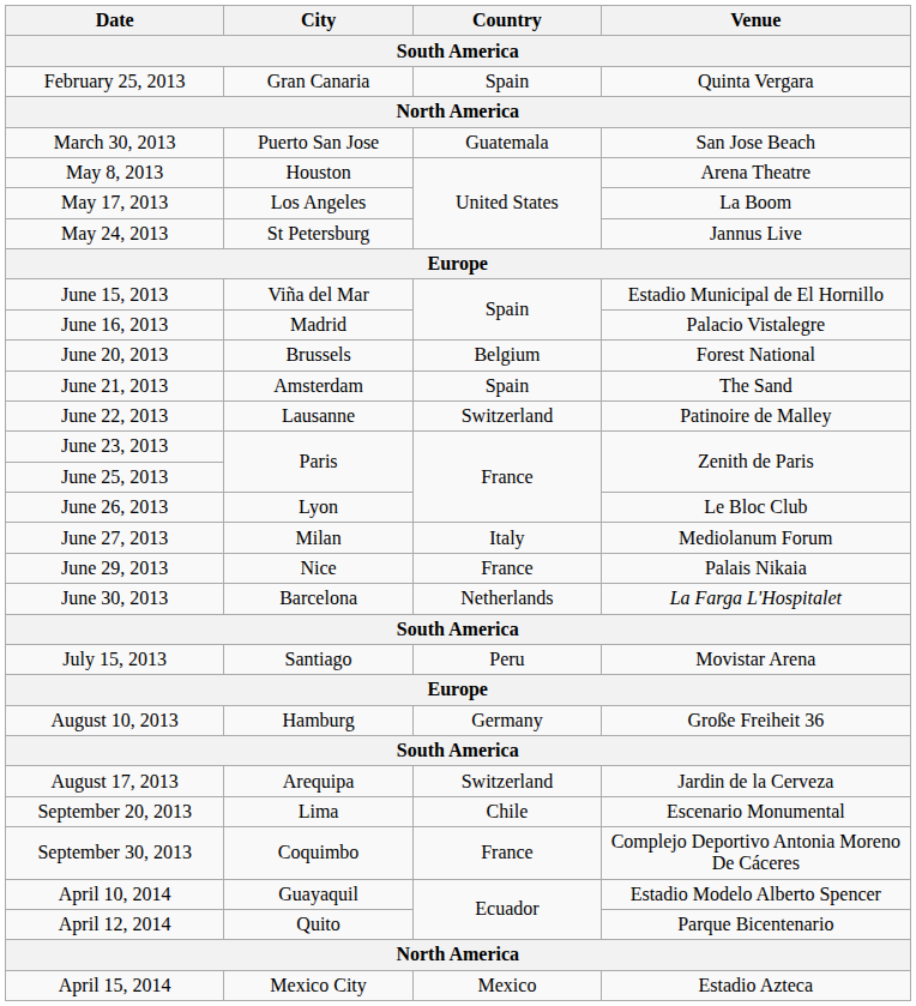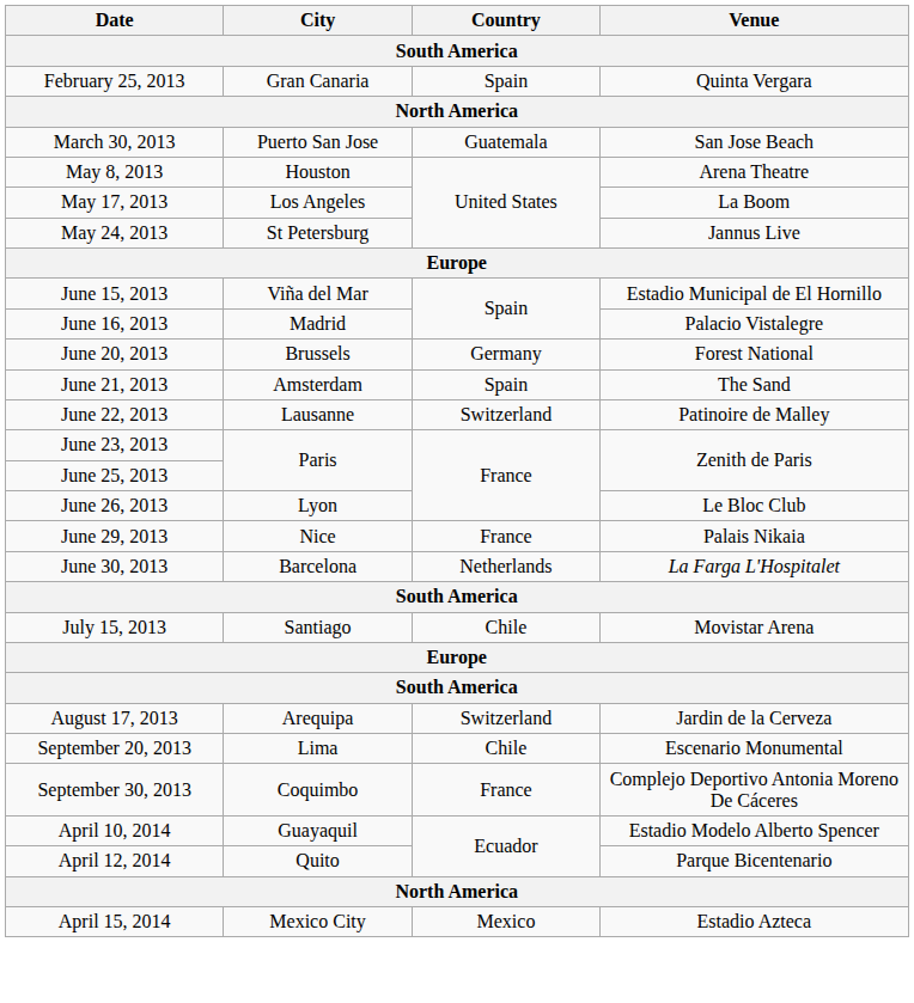June 20, 2013 | Country: Belgium -> Germany
- row: June 27, 2013 | Milan | Italy | Mediolanum Forum
July 15, 2013 | Country: Peru -> Chile
- row: August 10, 2013 | Hamburg | Germany | Große Freiheit 36
